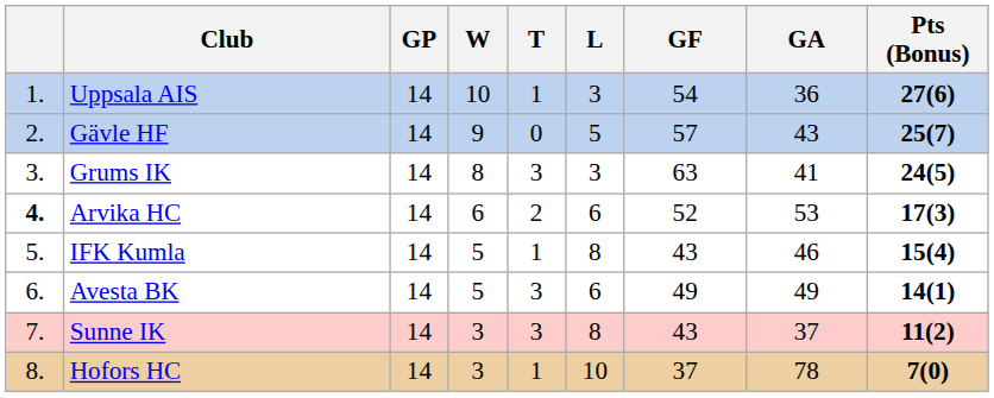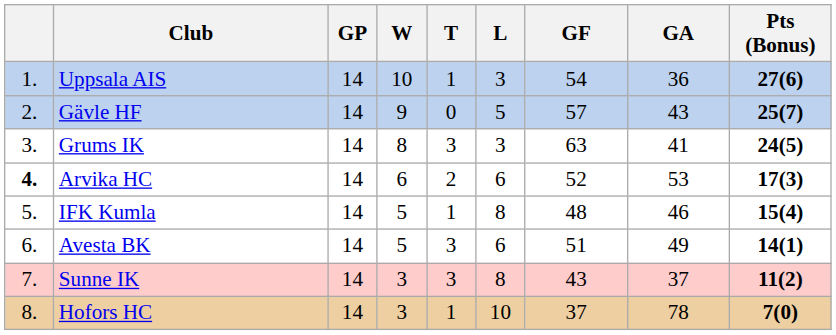IFK Kumla | GF: 43 -> 48
Avesta BK | GF: 49 -> 51
